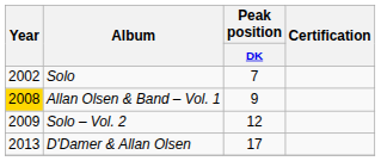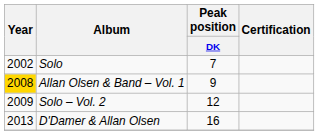D'Damer & Allan Olsen | Peak position / DK: 17 -> 16
